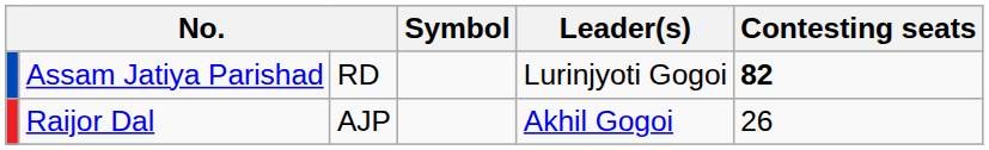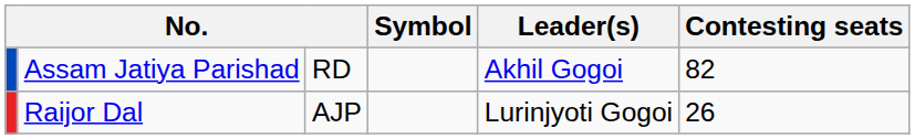Assam Jatiya Parishad | Leader(s): Lurinjyoti Gogoi -> Akhil Gogoi
Assam Jatiya Parishad | Contesting seats: bold -> normal
Raijor Dal | Leader(s): Akhil Gogoi -> Lurinjyoti Gogoi
